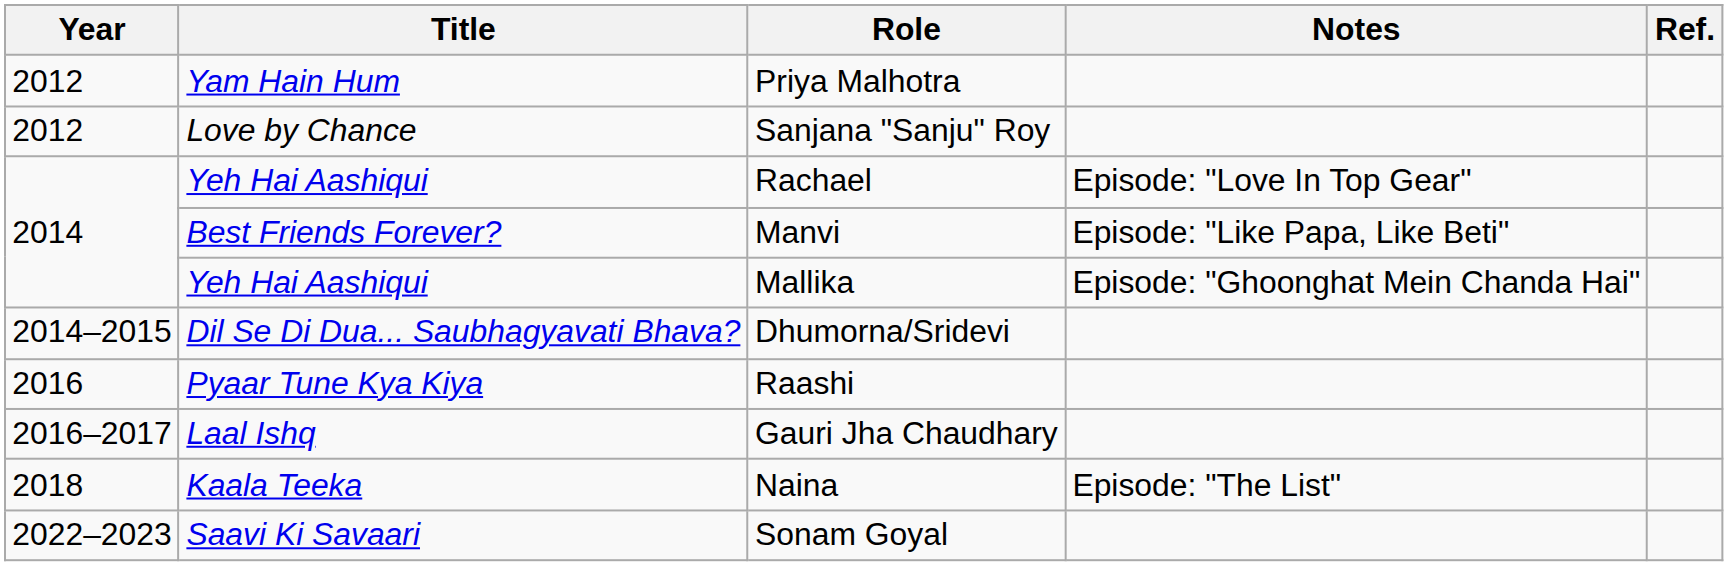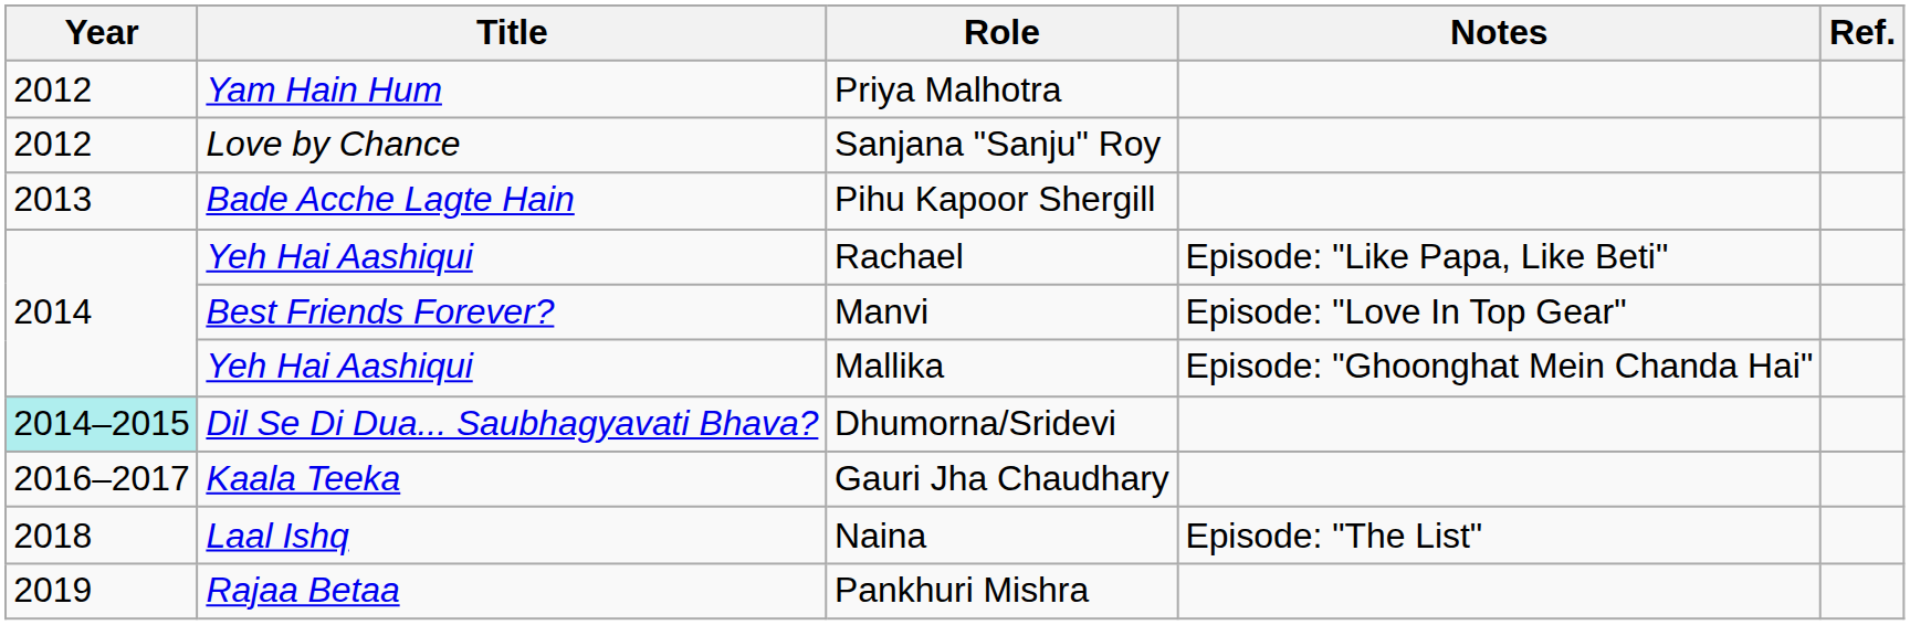+ row: 2013 | Bade Acche Lagte Hain | Pihu Kapoor Shergill
Rachael | Notes: Episode: "Love In Top Gear" -> Episode: "Like Papa, Like Beti"
Manvi | Notes: Episode: "Like Papa, Like Beti" -> Episode: "Love In Top Gear"
Dhumorna/Sridevi | Year: no background -> paleturquoise background
- row: 2016 | Pyaar Tune Kya Kiya | Raashi
Gauri Jha Chaudhary | Title: Laal Ishq -> Kaala Teeka
Naina | Title: Kaala Teeka -> Laal Ishq
+ row: 2019 | Rajaa Betaa | Pankhuri Mishra
- row: 2022–2023 | Saavi Ki Savaari | Sonam Goyal
